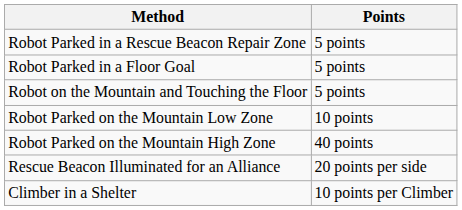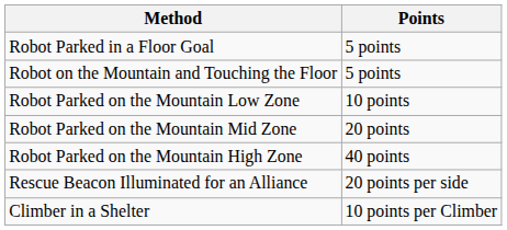- row: Robot Parked in a Rescue Beacon Repair Zone | 5 points
+ row: Robot Parked on the Mountain Mid Zone | 20 points
